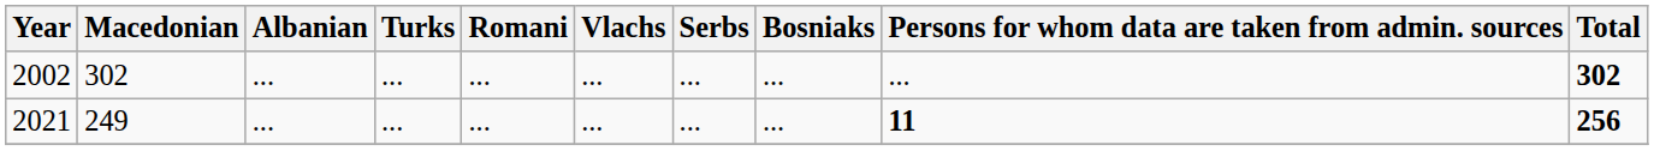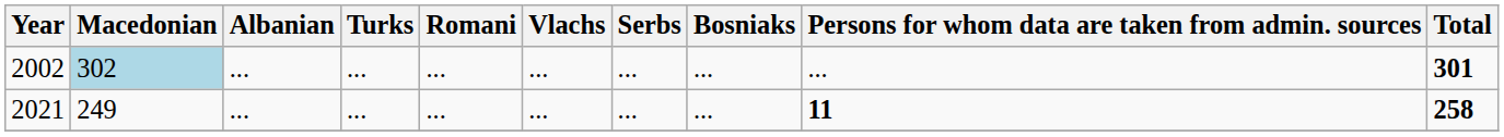2002 | Macedonian: no background -> lightblue background
2002 | Total: 302 -> 301
2021 | Total: 256 -> 258
